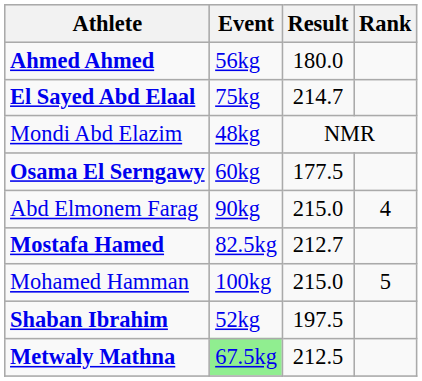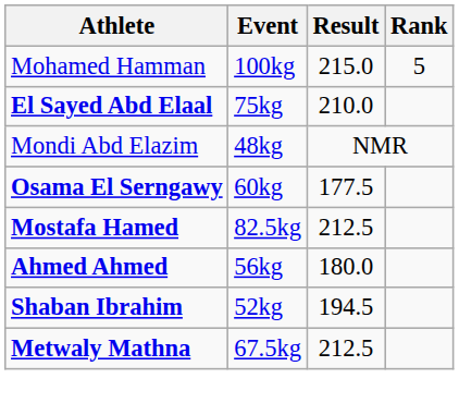rows swapped: Ahmed Ahmed <-> Mohamed Hamman
El Sayed Abd Elaal | Result: 214.7 -> 210.0
- row: Abd Elmonem Farag | 90kg | 215.0 | 4
Mostafa Hamed | Result: 212.7 -> 212.5
Shaban Ibrahim | Result: 197.5 -> 194.5
Metwaly Mathna | Event: lightgreen background -> no background
